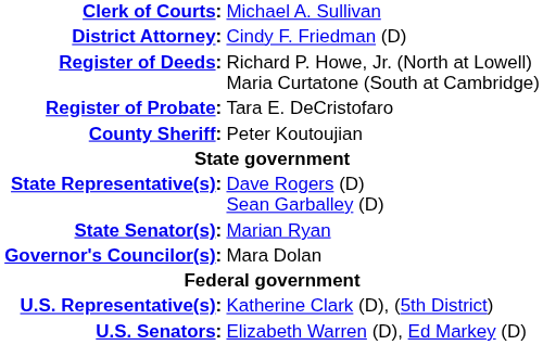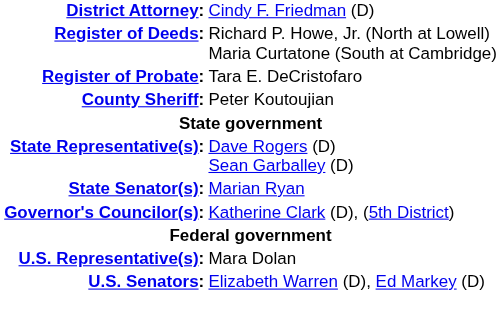- row: Clerk of Courts: | Michael A. Sullivan
Governor's Councilor(s): | column 2: Mara Dolan -> Katherine Clark (D), (5th District)
U.S. Representative(s): | column 2: Katherine Clark (D), (5th District) -> Mara Dolan
